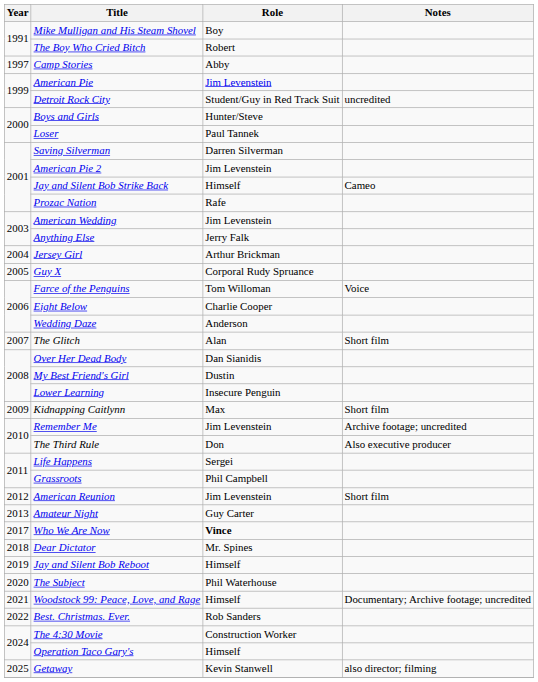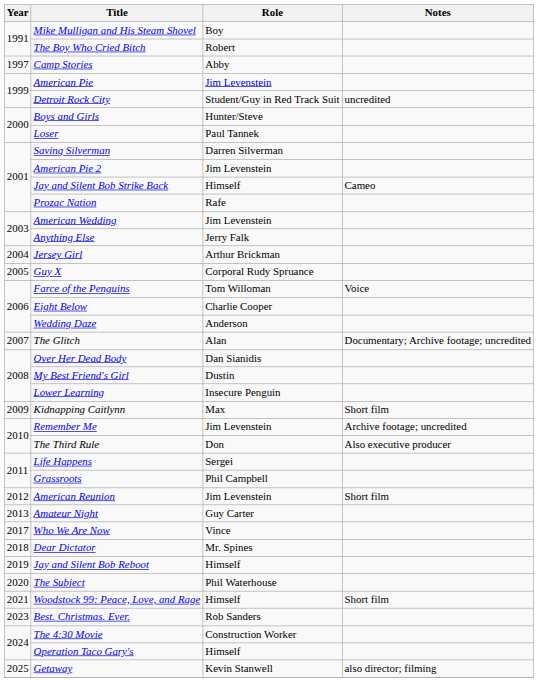The Glitch | Notes: Short film -> Documentary; Archive footage; uncredited
Who We Are Now | Role: bold -> normal
Woodstock 99: Peace, Love, and Rage | Notes: Documentary; Archive footage; uncredited -> Short film
Best. Christmas. Ever. | Year: 2022 -> 2023
